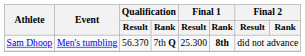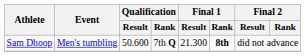Sam Dhoop | Qualification / Result: 56.370 -> 50.600
Sam Dhoop | Final 1 / Result: 25.300 -> 21.300
